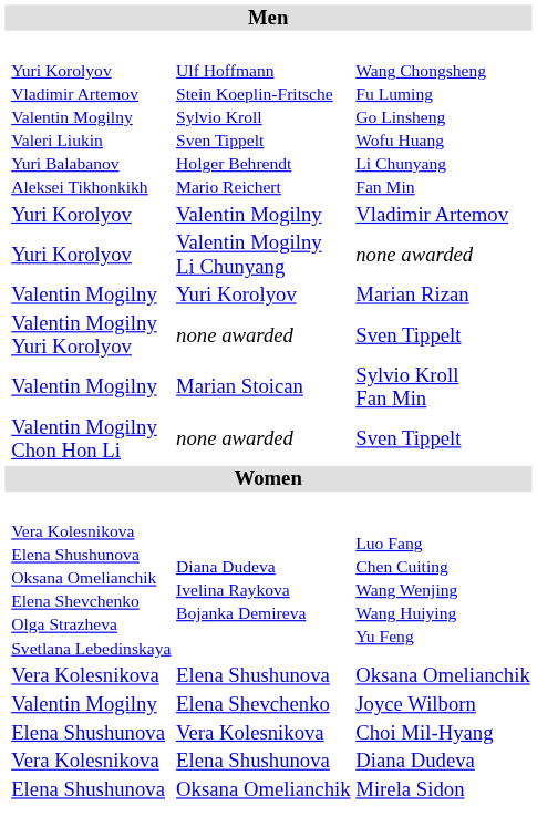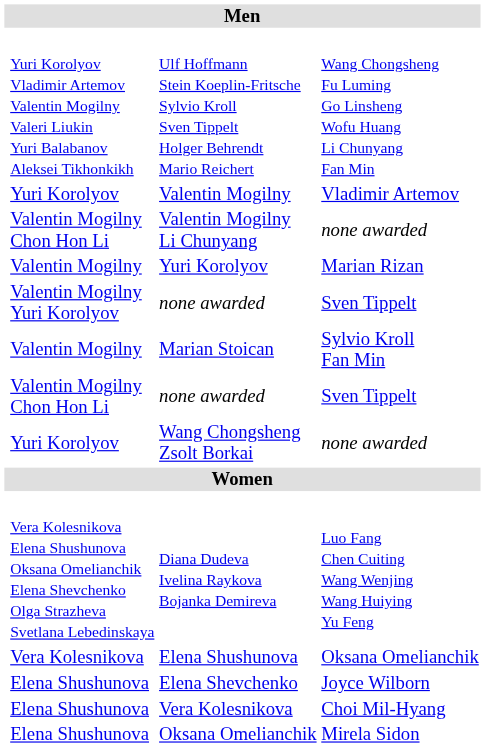Valentin Mogilny Li Chunyang | column 2: Yuri Korolyov -> Valentin Mogilny Chon Hon Li
+ row: Yuri Korolyov | Wang Chongsheng Zsolt Borkai | none awarded
Elena Shevchenko | column 2: Valentin Mogilny -> Elena Shushunova
- row: Vera Kolesnikova | Elena Shushunova | Diana Dudeva
